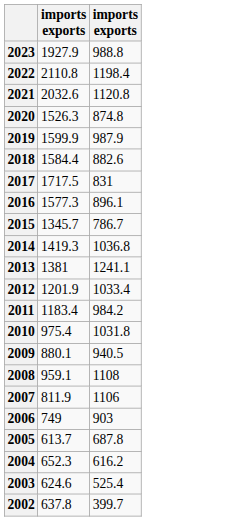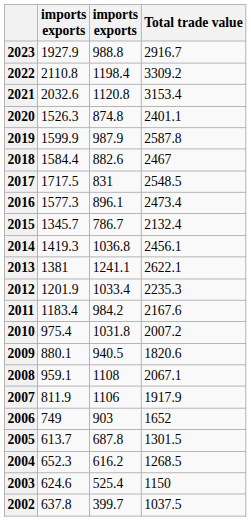+ column: Total trade value | 2916.7 | 3309.2 | 3153.4 | 2401.1 | 2587.8 | 2467 | 2548.5 | 2473.4 | 2132.4 | 2456.1 | 2622.1 | 2235.3 | 2167.6 | 2007.2 | 1820.6 | 2067.1 | 1917.9 | 1652 | 1301.5 | 1268.5 | 1150 | 1037.5
